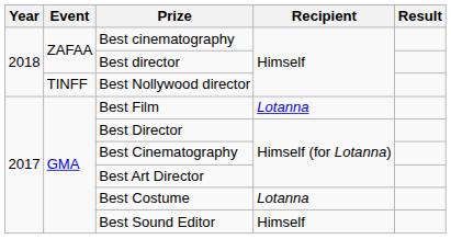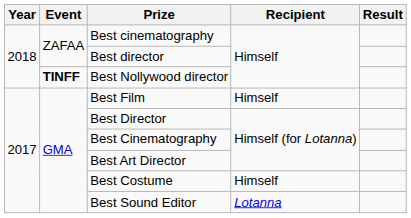Best Nollywood director | Event: normal -> bold
Best Film | Recipient: Lotanna -> Himself
Best Costume | Recipient: Lotanna -> Himself
Best Sound Editor | Recipient: Himself -> Lotanna
